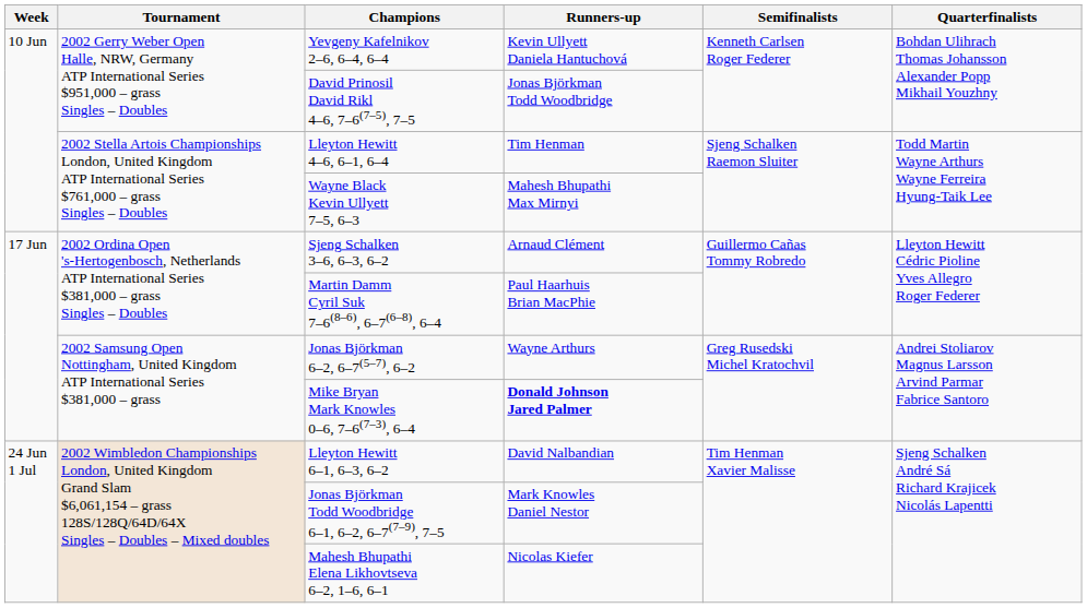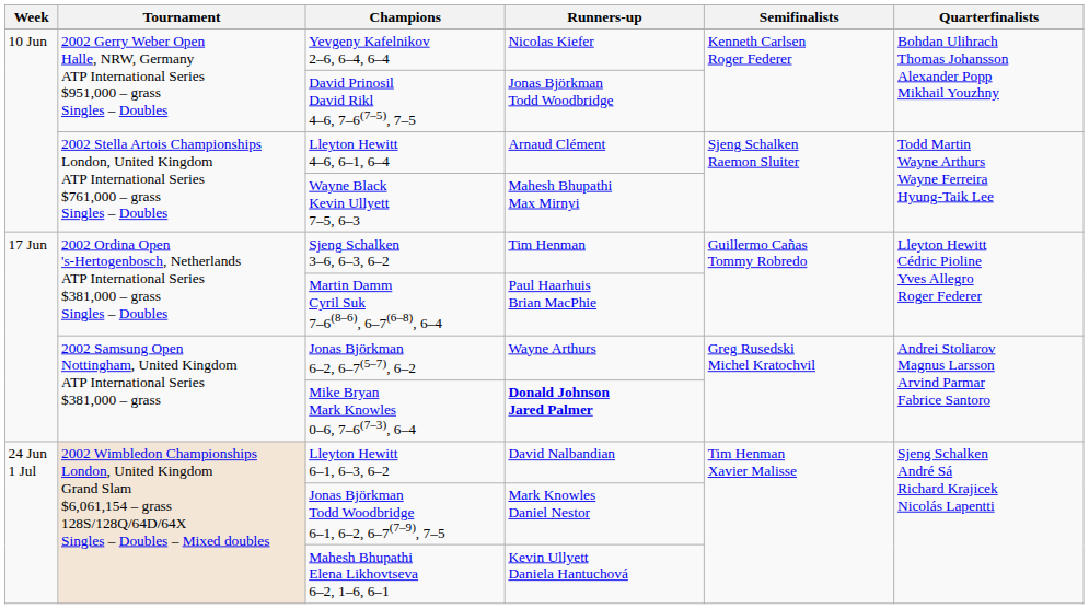Yevgeny Kafelnikov 2–6, 6–4, 6–4 | Runners-up: Kevin Ullyett Daniela Hantuchová -> Nicolas Kiefer
Lleyton Hewitt 4–6, 6–1, 6–4 | Runners-up: Tim Henman -> Arnaud Clément
Sjeng Schalken 3–6, 6–3, 6–2 | Runners-up: Arnaud Clément -> Tim Henman
Mahesh Bhupathi Elena Likhovtseva 6–2, 1–6, 6–1 | Runners-up: Nicolas Kiefer -> Kevin Ullyett Daniela Hantuchová
